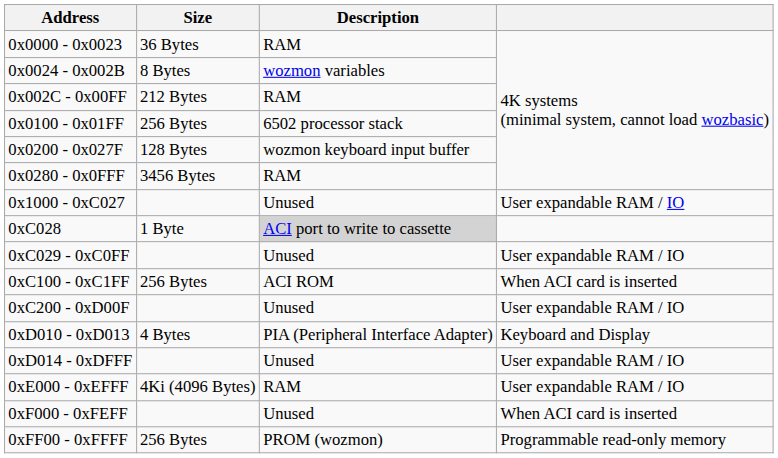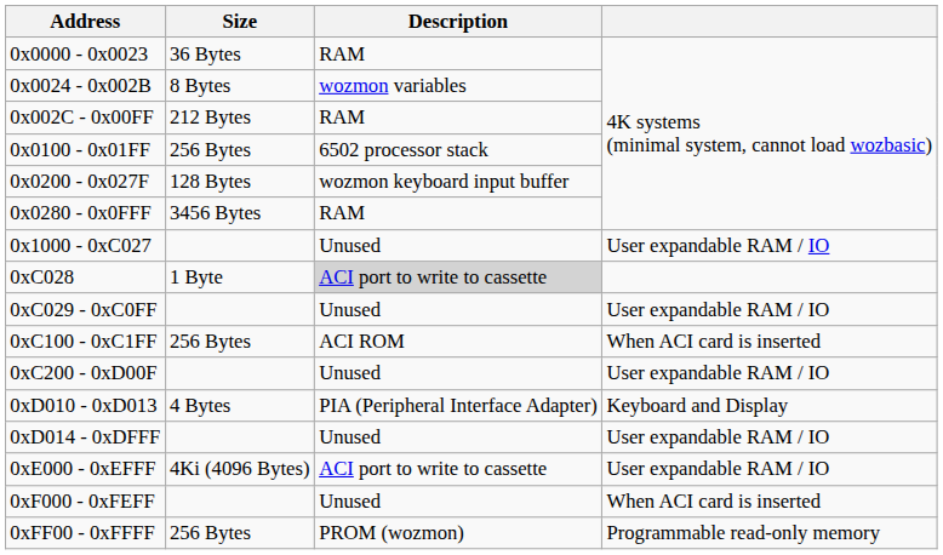0xE000 - 0xEFFF | Description: RAM -> ACI port to write to cassette
